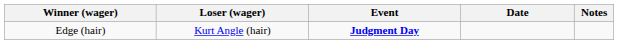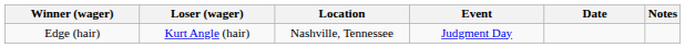+ column: Location | Nashville, Tennessee
Edge (hair) | Event: bold -> normal
